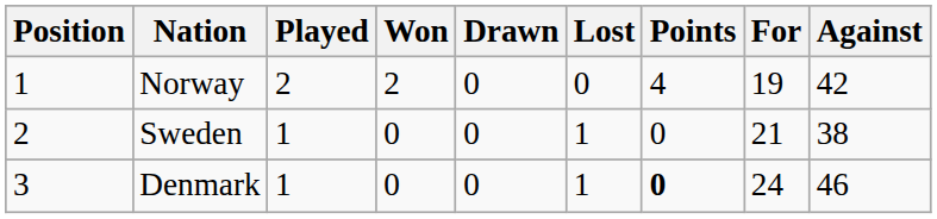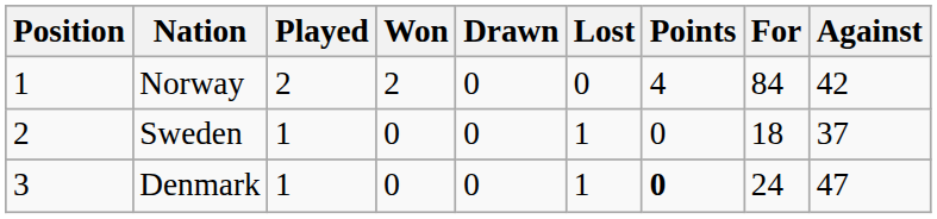Norway | For: 19 -> 84
Sweden | For: 21 -> 18
Sweden | Against: 38 -> 37
Denmark | Against: 46 -> 47
